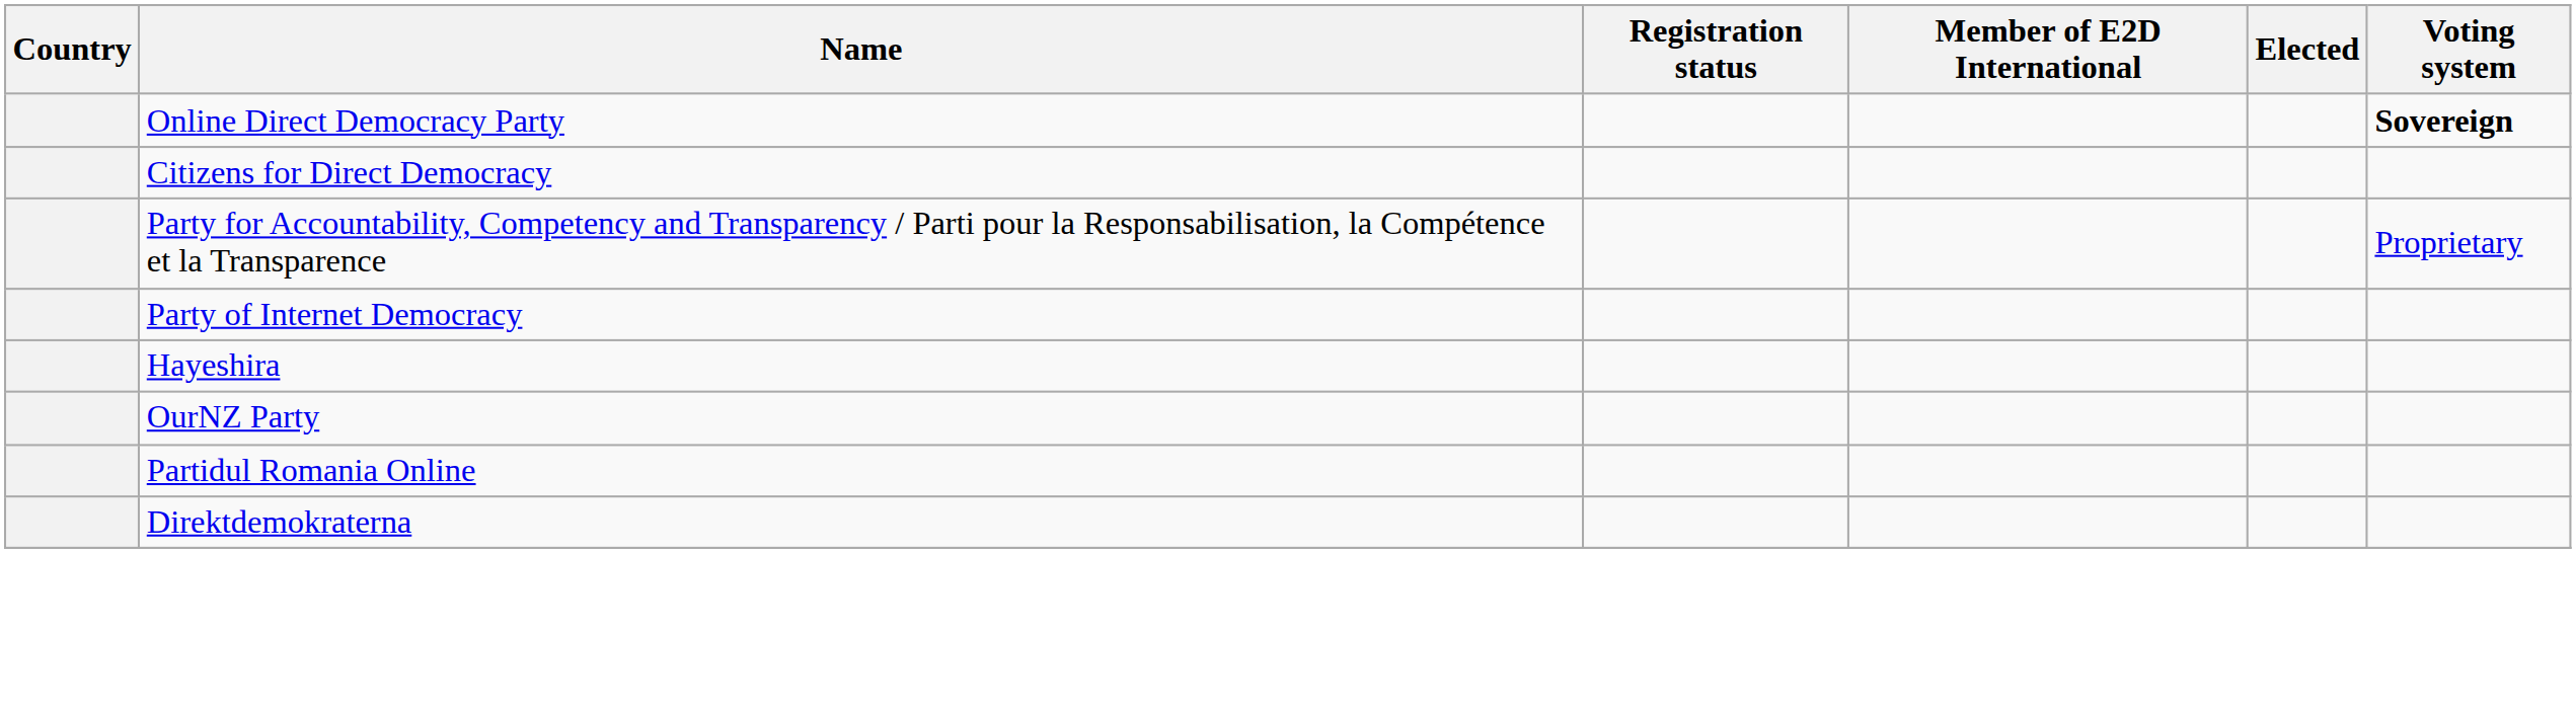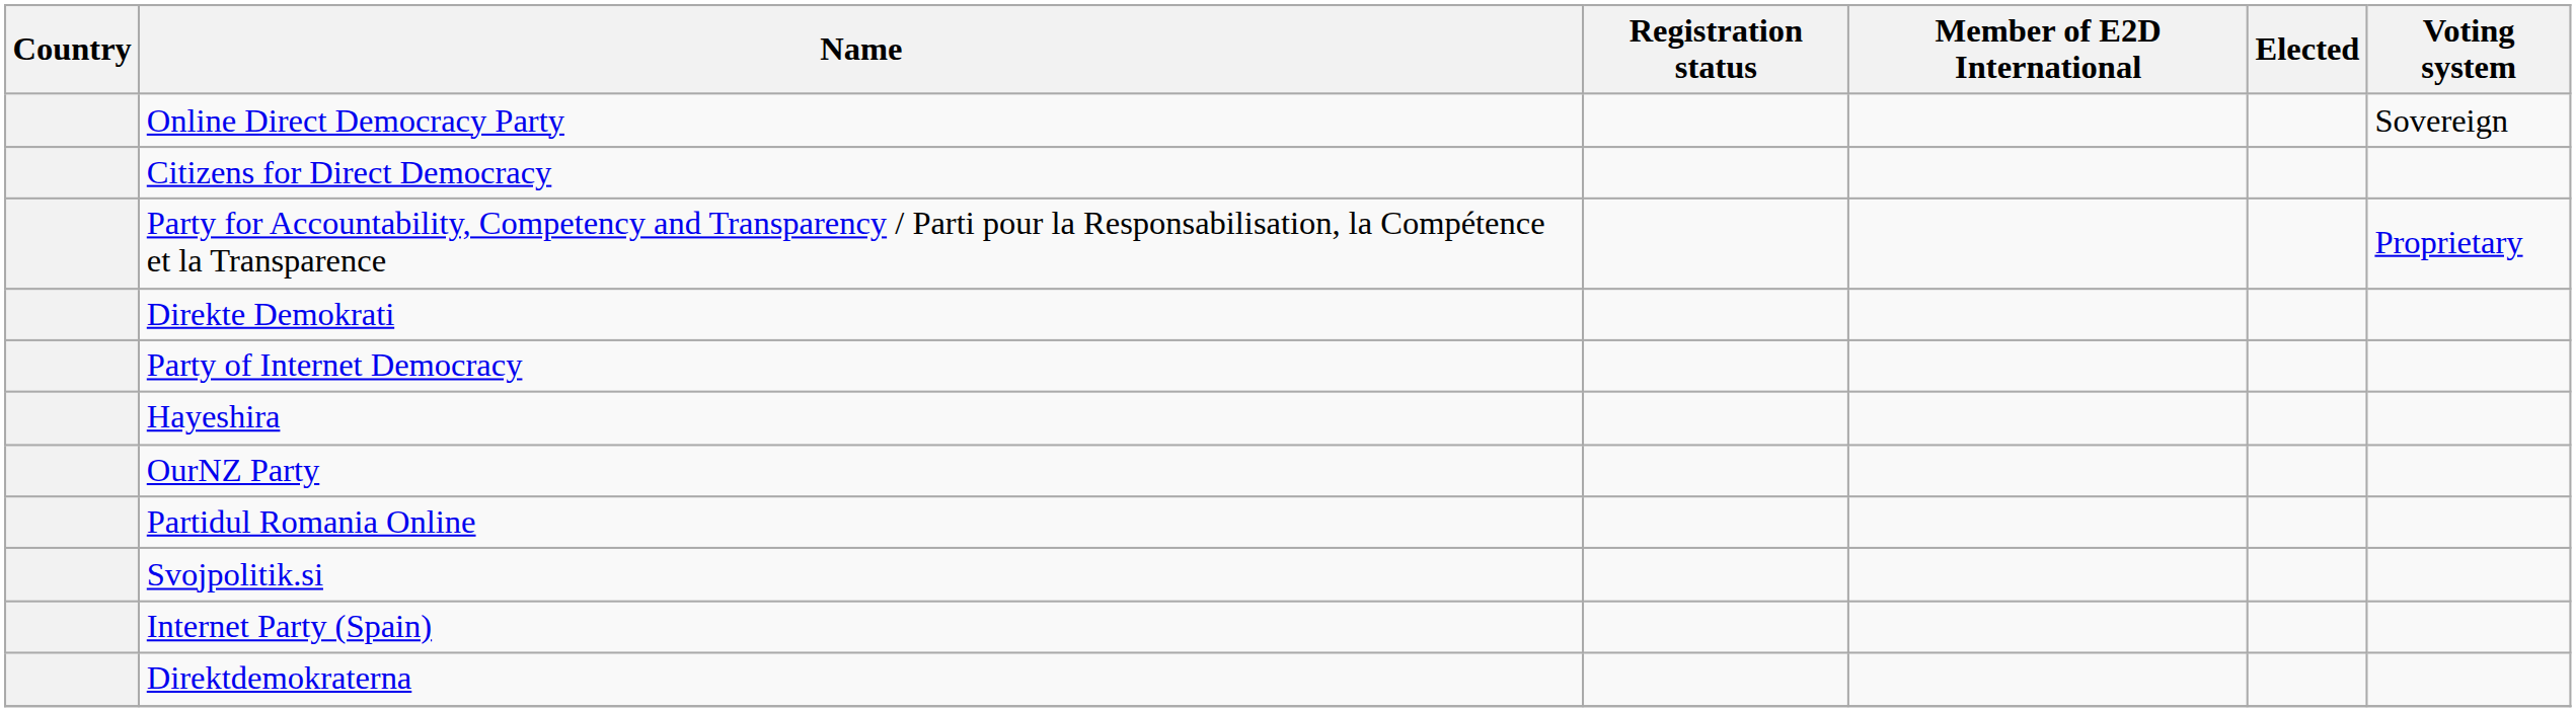Online Direct Democracy Party | Voting system: bold -> normal
+ row: Direkte Demokrati
+ row: Svojpolitik.si
+ row: Internet Party (Spain)
